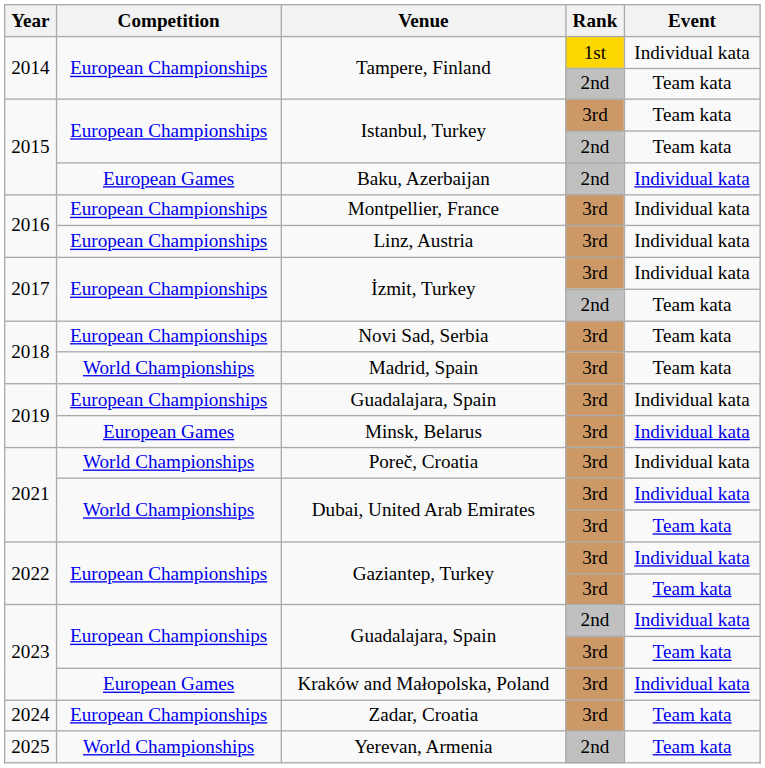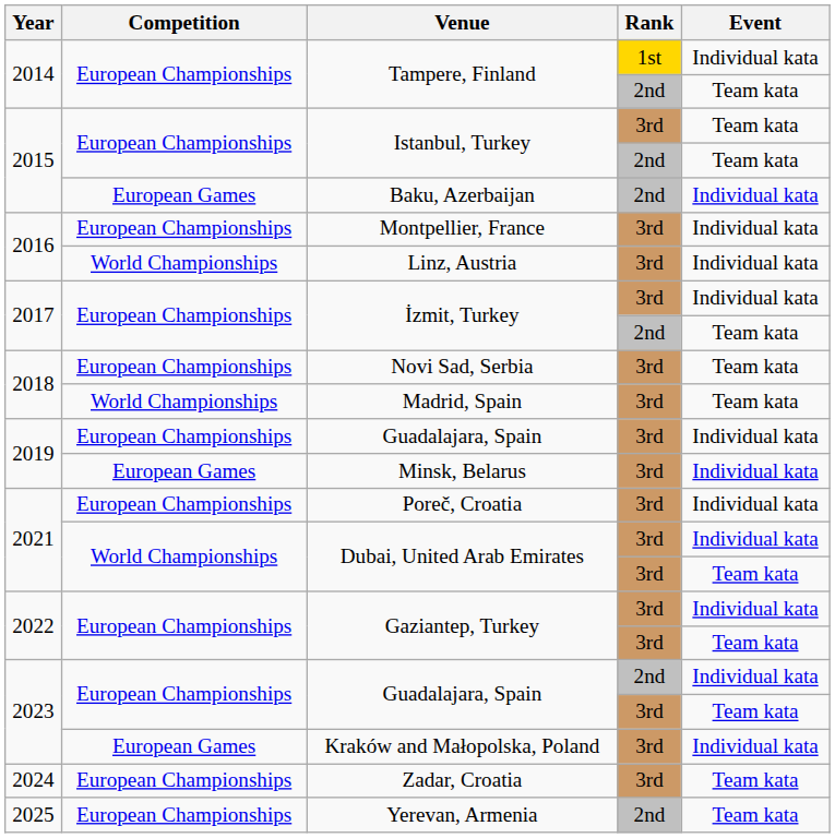Linz, Austria | Competition: European Championships -> World Championships
Poreč, Croatia | Competition: World Championships -> European Championships
Yerevan, Armenia | Competition: World Championships -> European Championships
